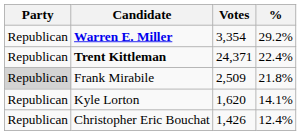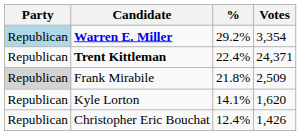columns swapped: Votes <-> %
Warren E. Miller | Party: no background -> lightblue background
